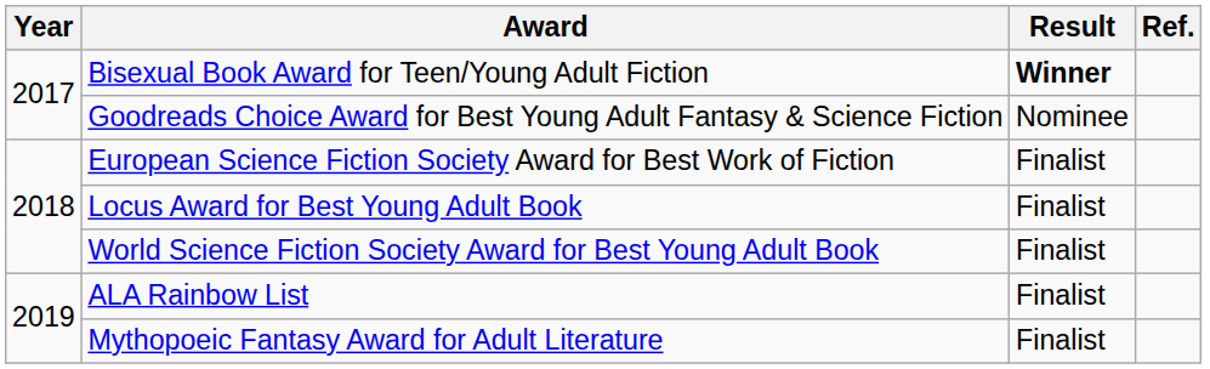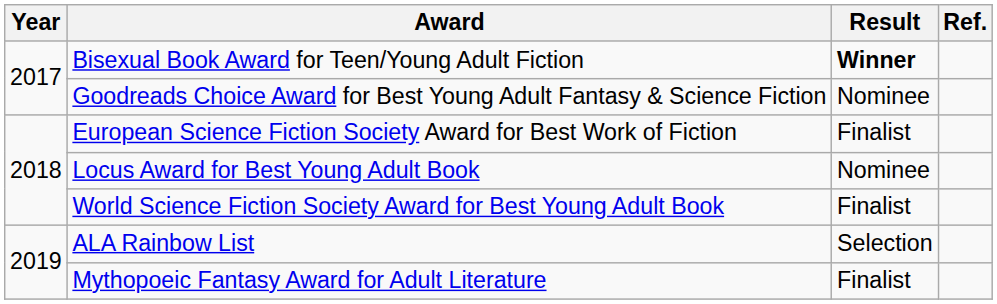Locus Award for Best Young Adult Book | Result: Finalist -> Nominee
ALA Rainbow List | Result: Finalist -> Selection
